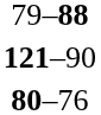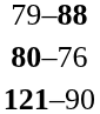rows swapped: 80–76 <-> 121–90
